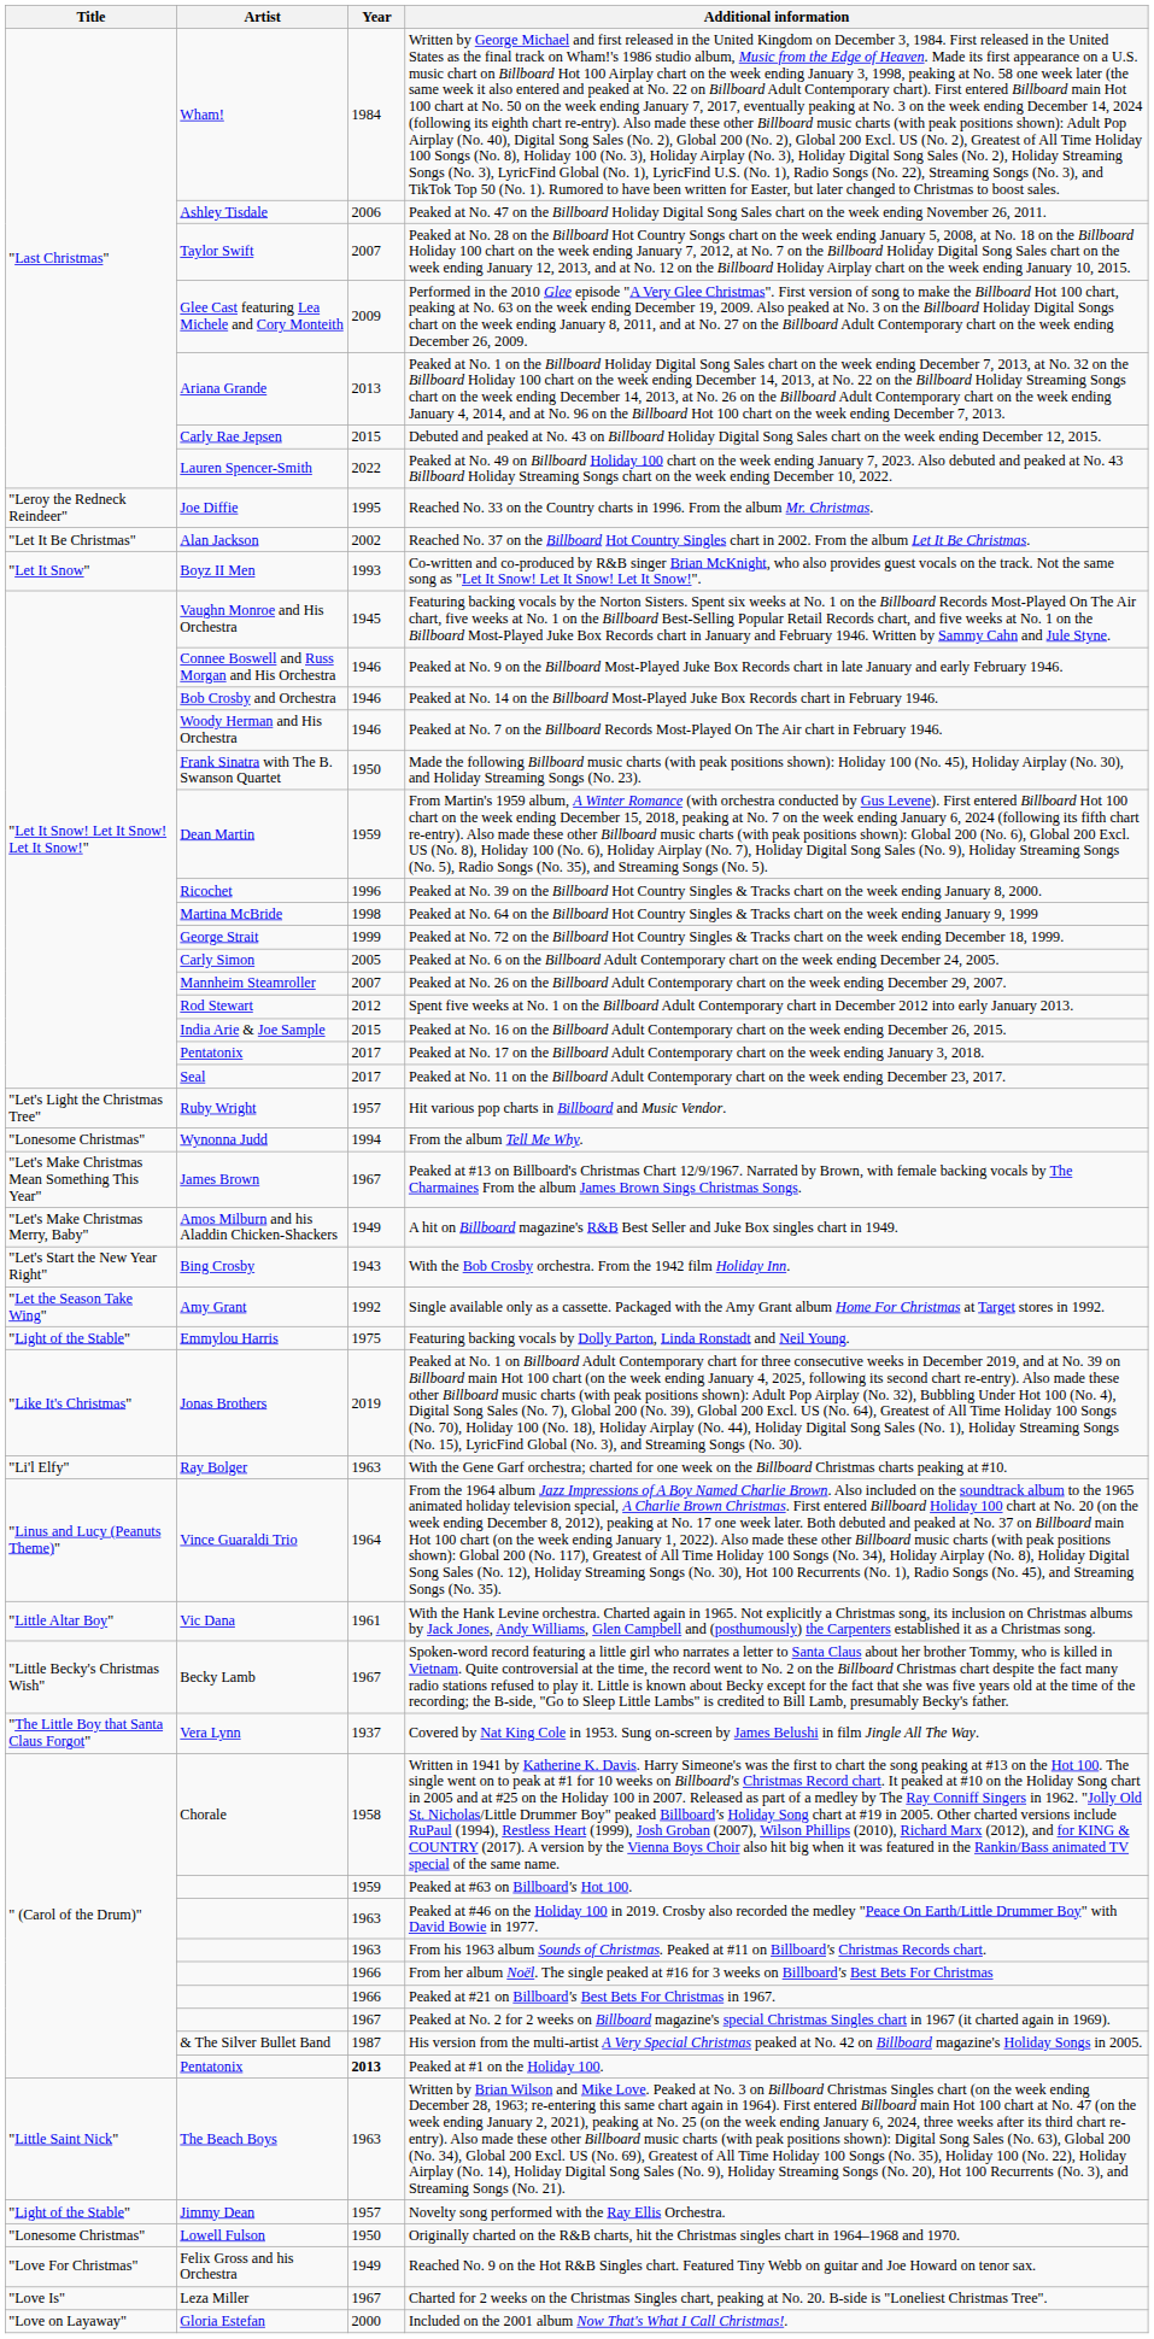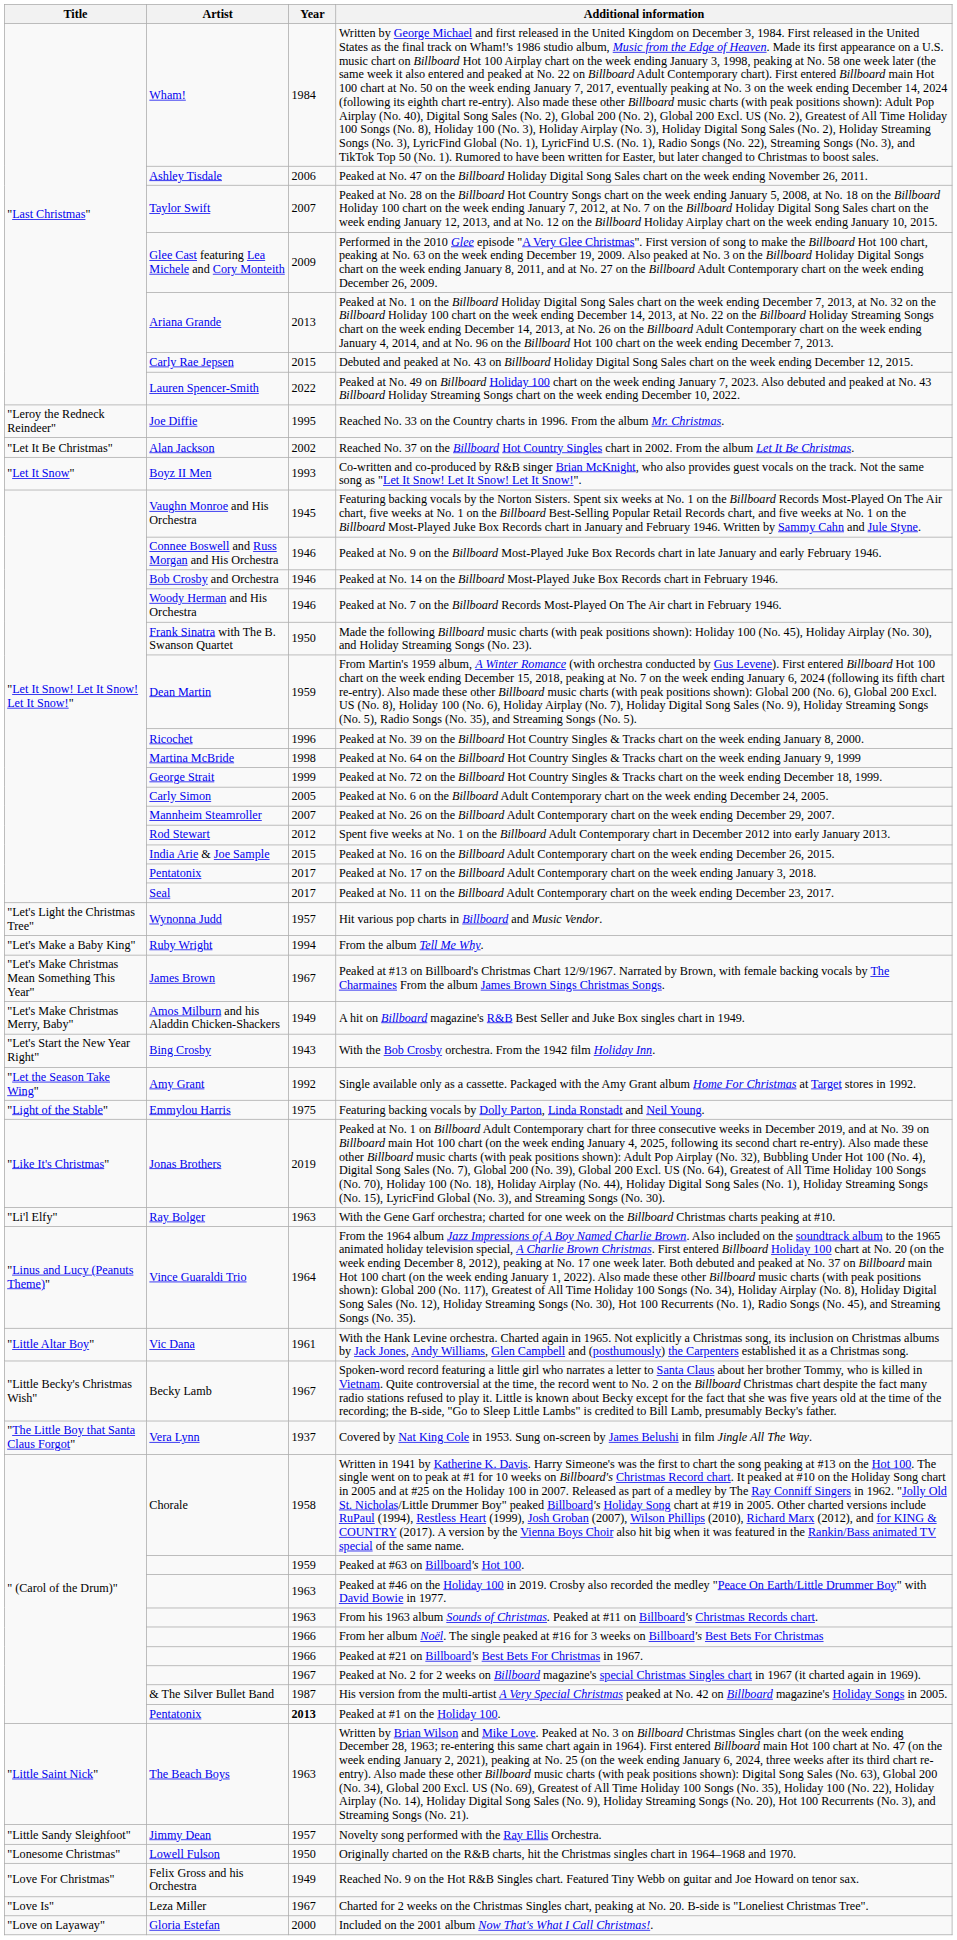Hit various pop charts in Billboard and Music Vendor. | Artist: Ruby Wright -> Wynonna Judd
From the album Tell Me Why. | Title: "Lonesome Christmas" -> "Let's Make a Baby King"
From the album Tell Me Why. | Artist: Wynonna Judd -> Ruby Wright
Novelty song performed with the Ray Ellis Orchestra. | Title: "Light of the Stable" -> "Little Sandy Sleighfoot"
